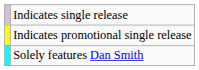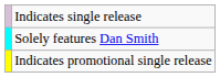rows swapped: Indicates promotional single release <-> Solely features Dan Smith
